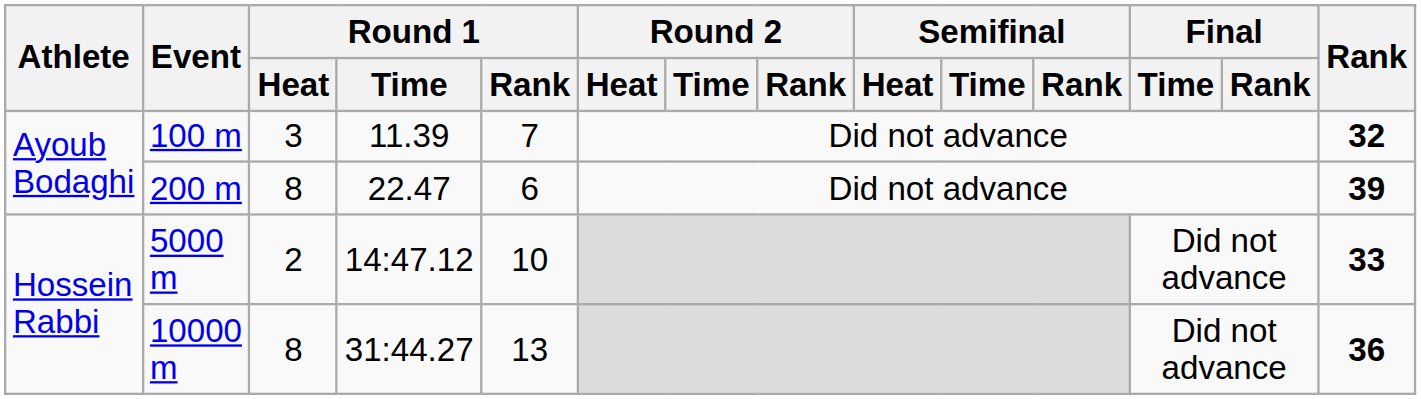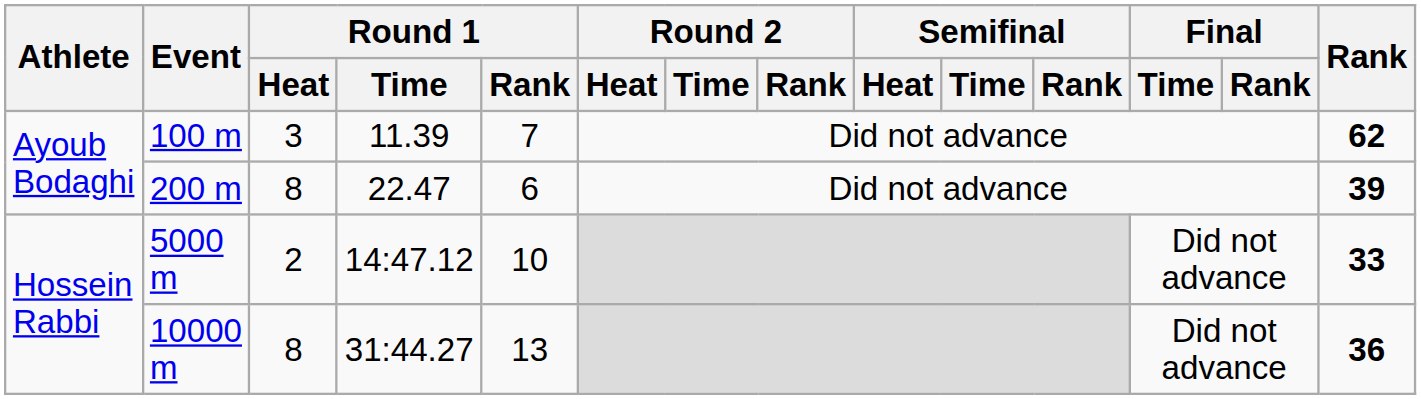100 m | Rank: 32 -> 62
